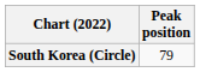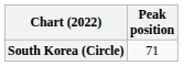South Korea (Circle) | Peak position: 79 -> 71
